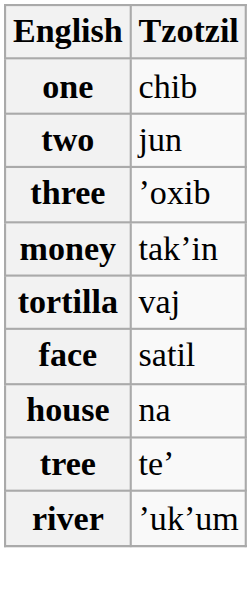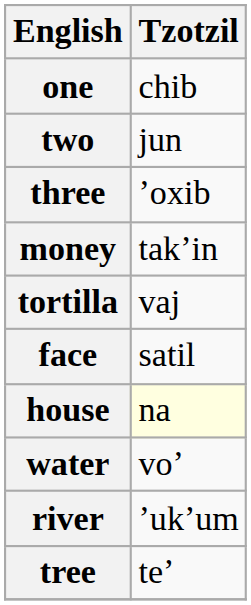house | Tzotzil: no background -> lightyellow background
+ row: water | voʼ
rows swapped: tree <-> river
